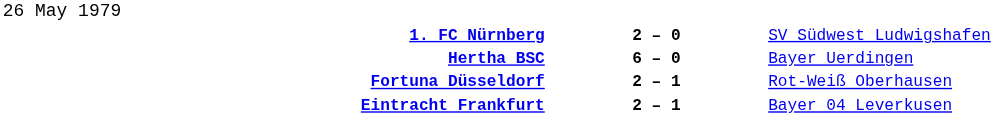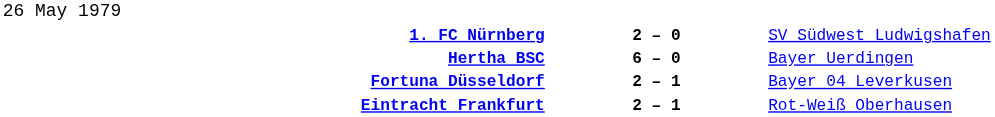Fortuna Düsseldorf | column 3: Rot-Weiß Oberhausen -> Bayer 04 Leverkusen
Eintracht Frankfurt | column 3: Bayer 04 Leverkusen -> Rot-Weiß Oberhausen
